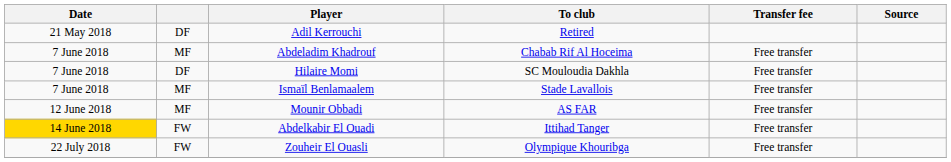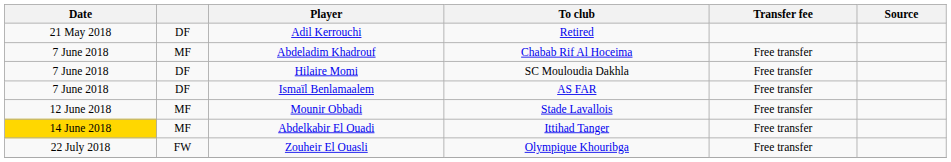Ismaïl Benlamaalem | column 2: MF -> DF
Ismaïl Benlamaalem | To club: Stade Lavallois -> AS FAR
Mounir Obbadi | To club: AS FAR -> Stade Lavallois
Abdelkabir El Ouadi | column 2: FW -> MF
